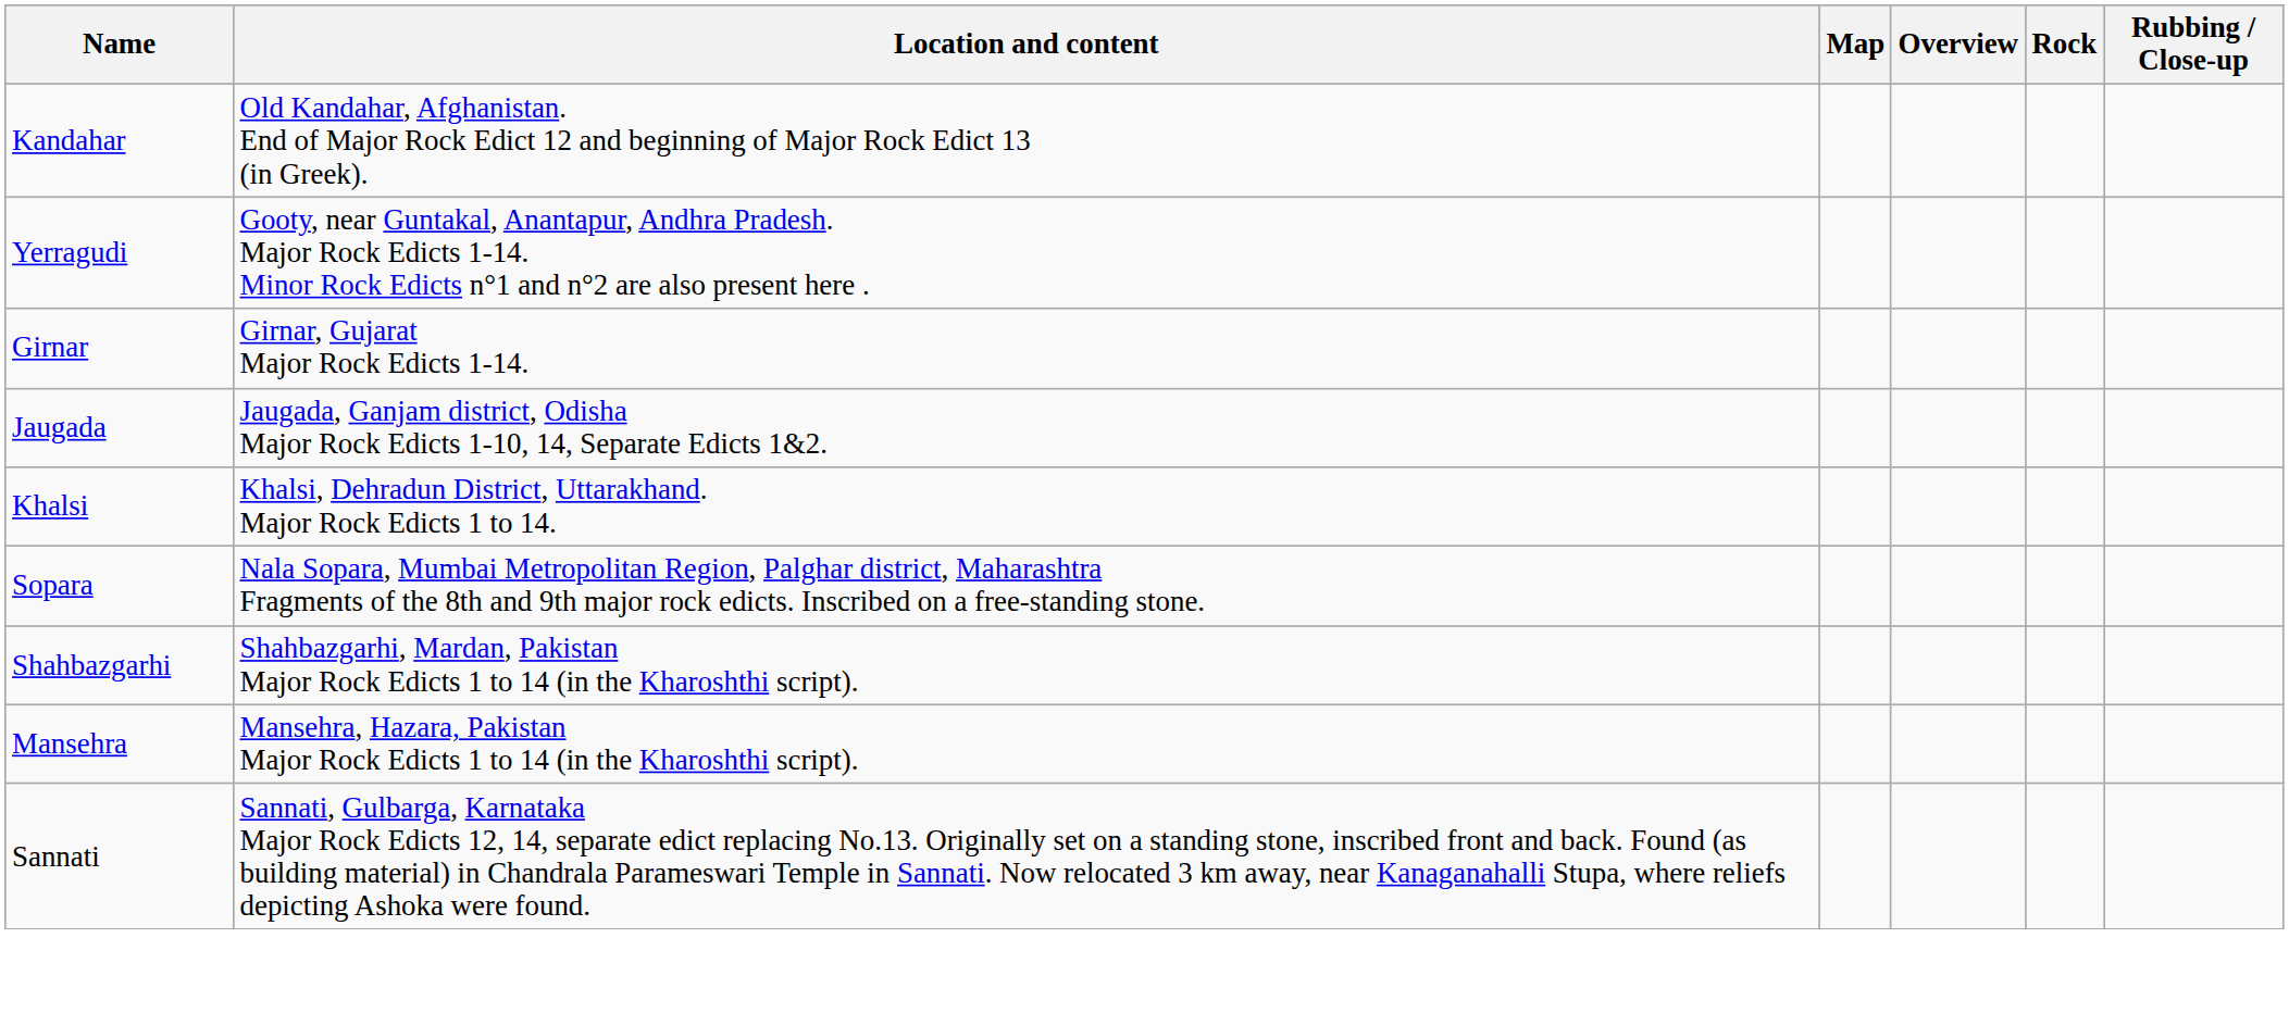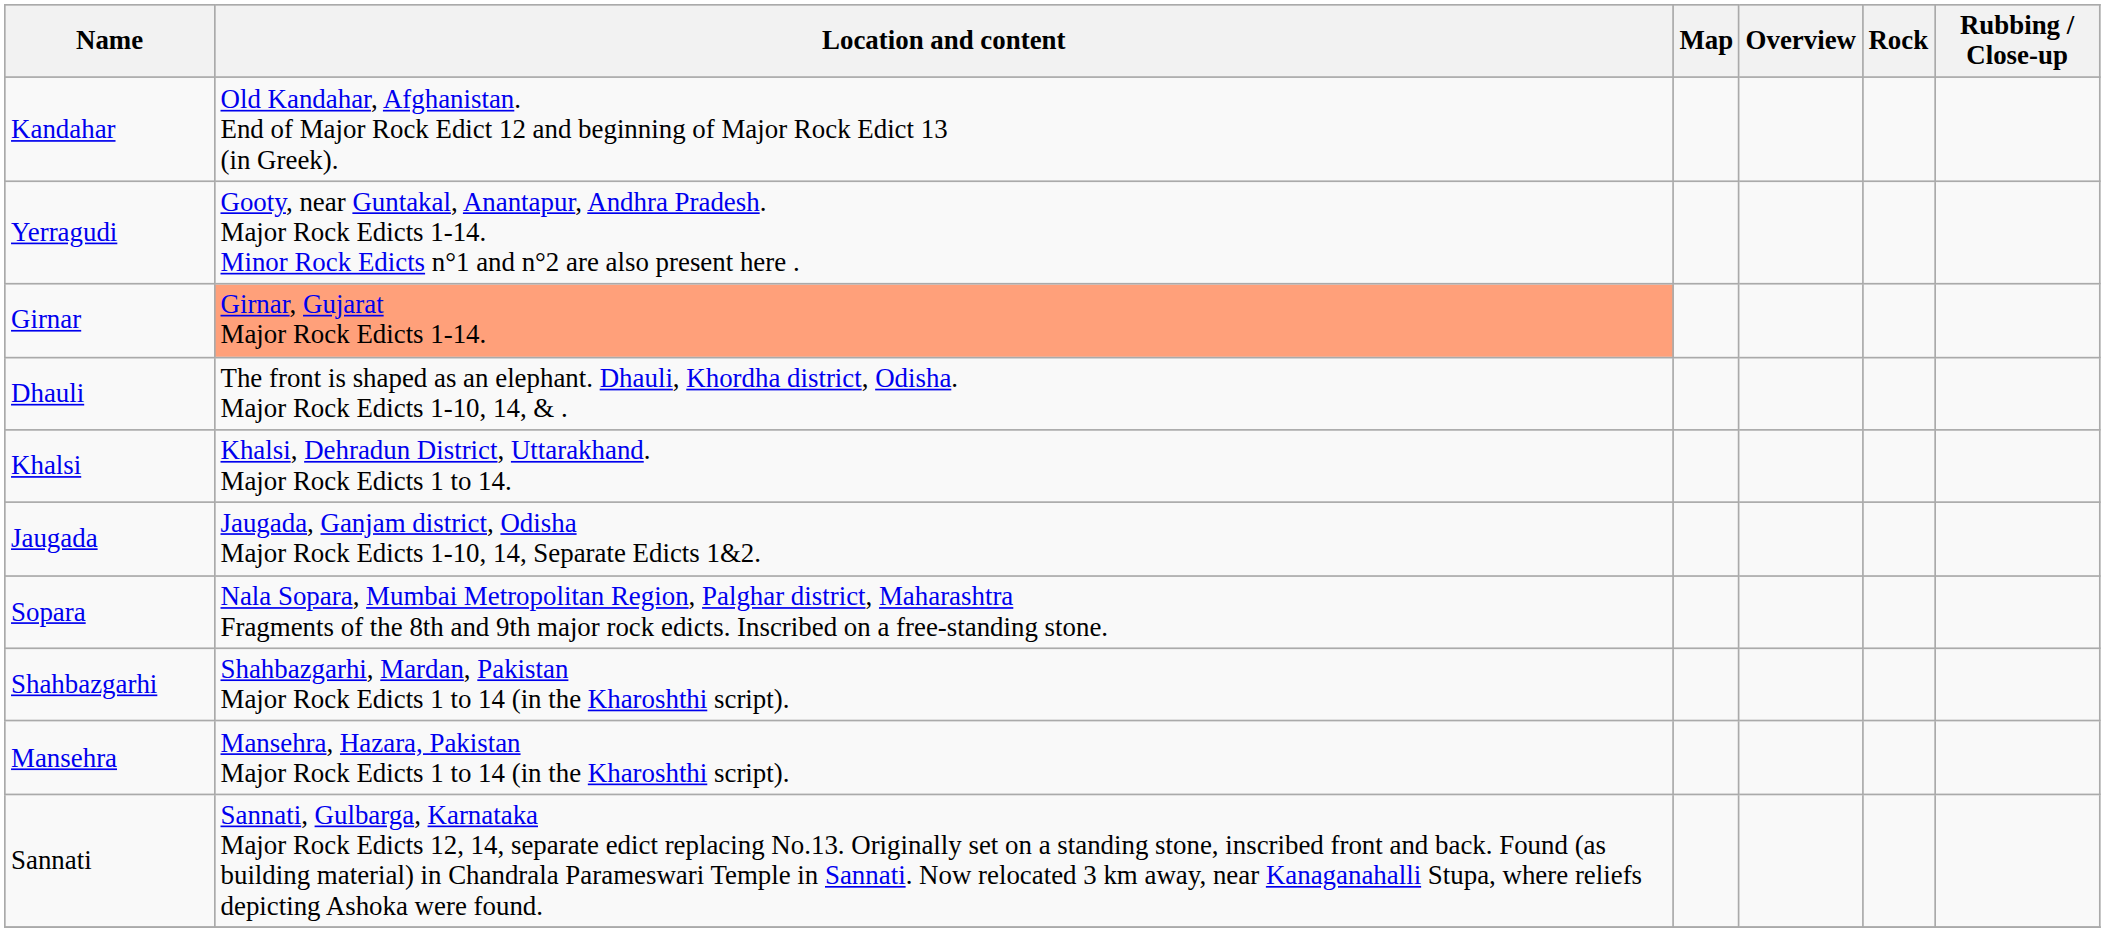Girnar | Location and content: no background -> lightsalmon background
+ row: Dhauli | The front is shaped as an elephant. Dhauli, Khordha district, Odisha. Major Rock Edicts 1-10, 14, & .
rows swapped: Jaugada <-> Khalsi
